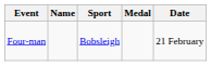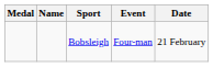columns swapped: Medal <-> Event
